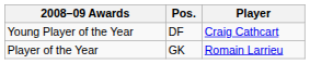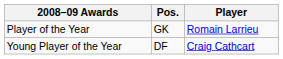rows swapped: Player of the Year <-> Young Player of the Year
